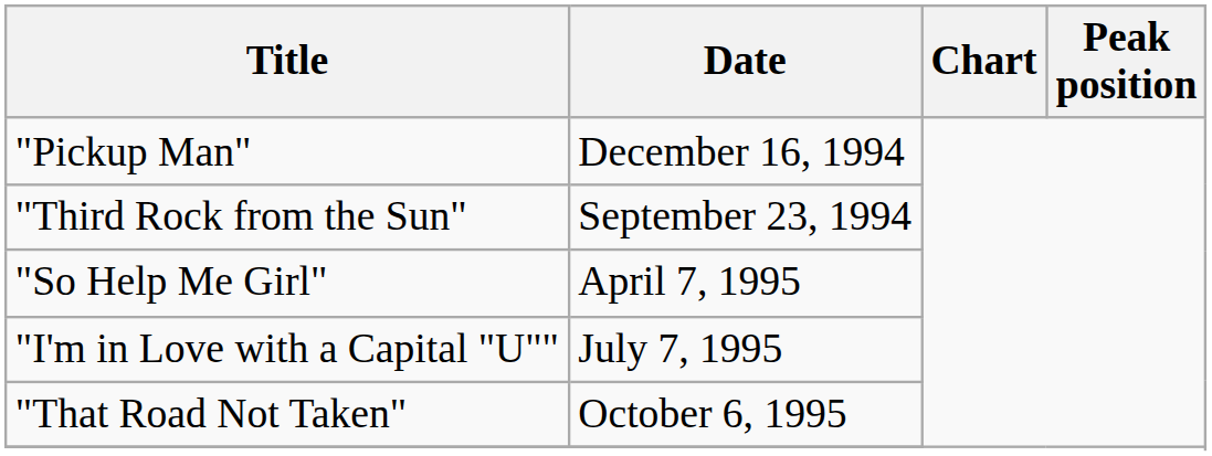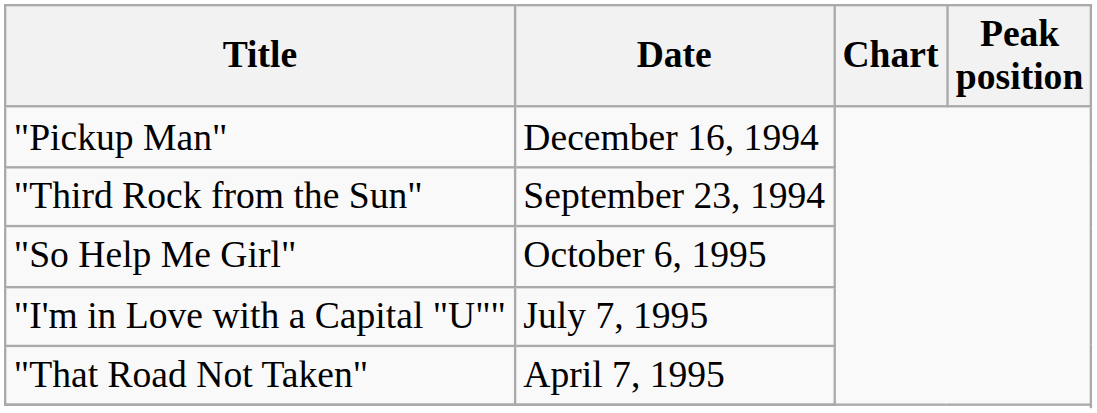"So Help Me Girl" | Date: April 7, 1995 -> October 6, 1995
"That Road Not Taken" | Date: October 6, 1995 -> April 7, 1995
